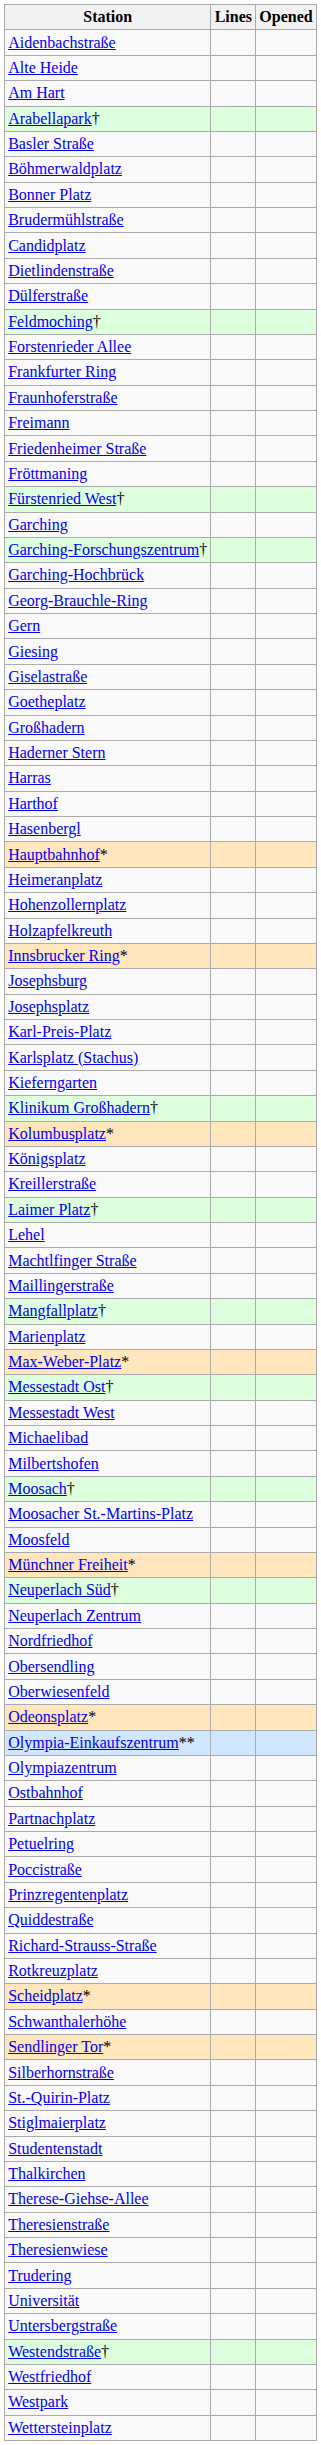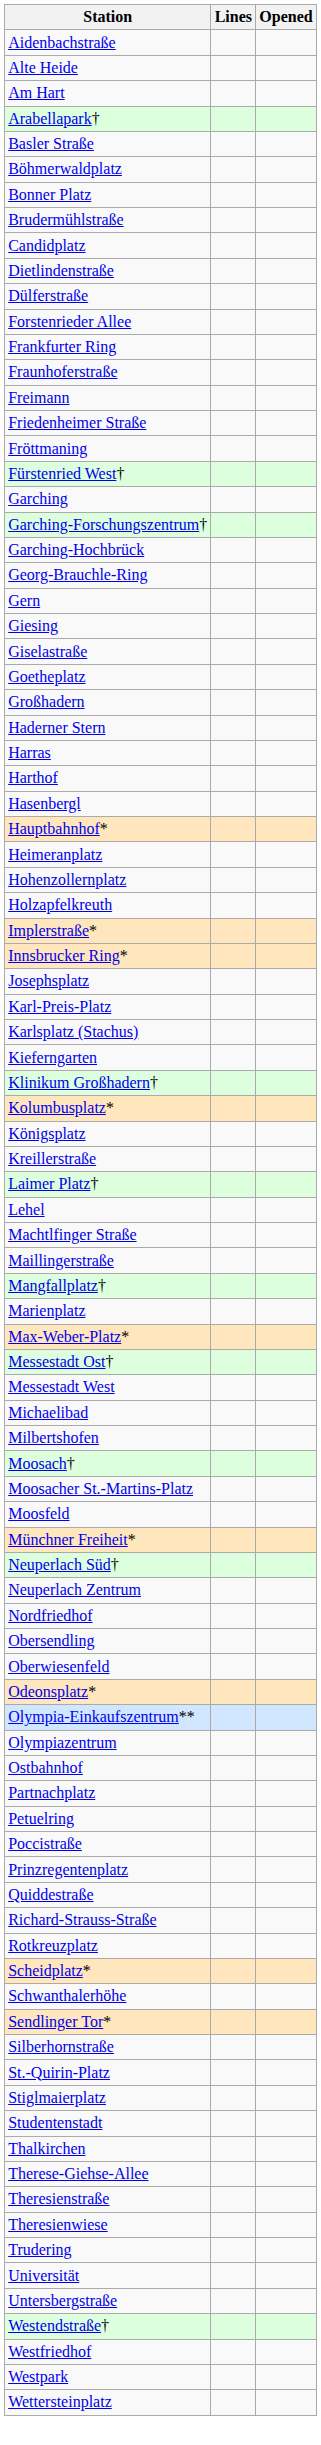- row: Feldmoching†
+ row: Implerstraße*
- row: Josephsburg
